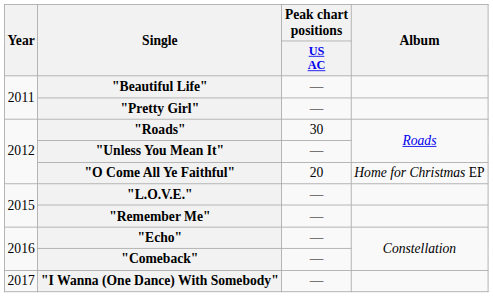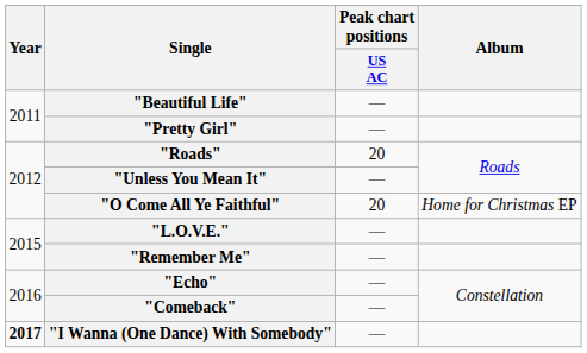"Roads" | Peak chart positions / US AC: 30 -> 20
"I Wanna (One Dance) With Somebody" | Year: normal -> bold
